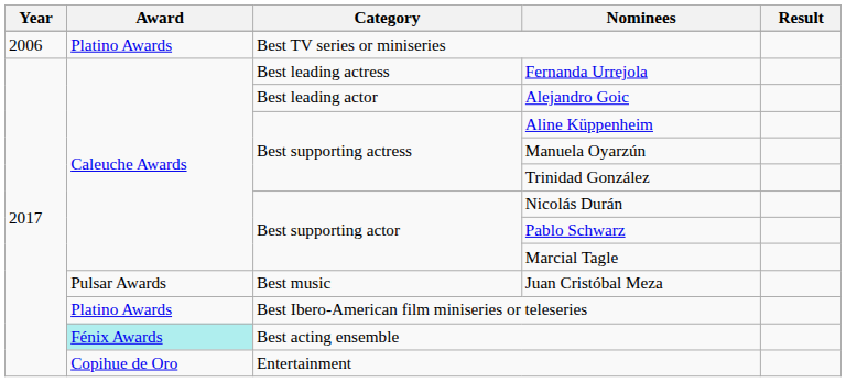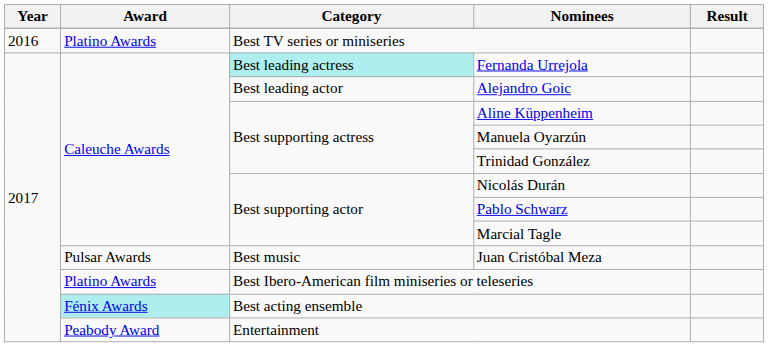Best TV series or miniseries | Year: 2006 -> 2016
Fernanda Urrejola | Category: no background -> paleturquoise background
Entertainment | Award: Copihue de Oro -> Peabody Award
